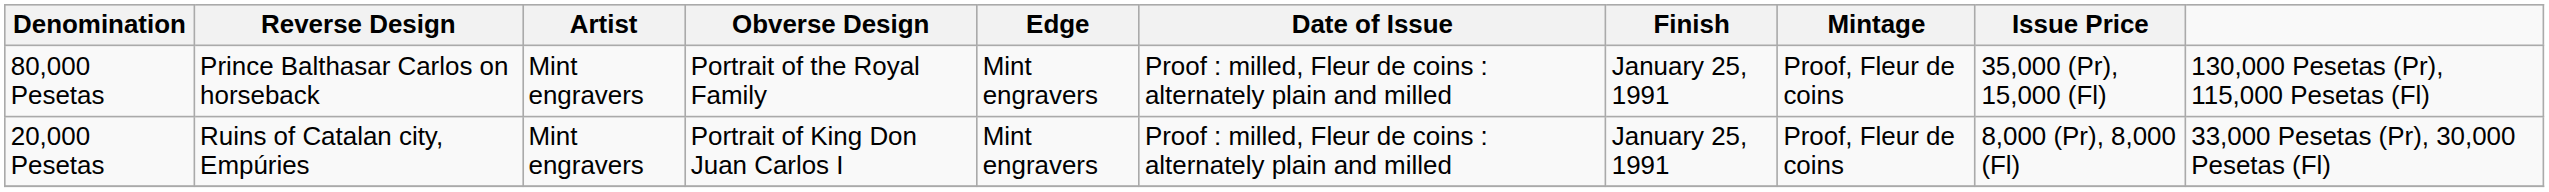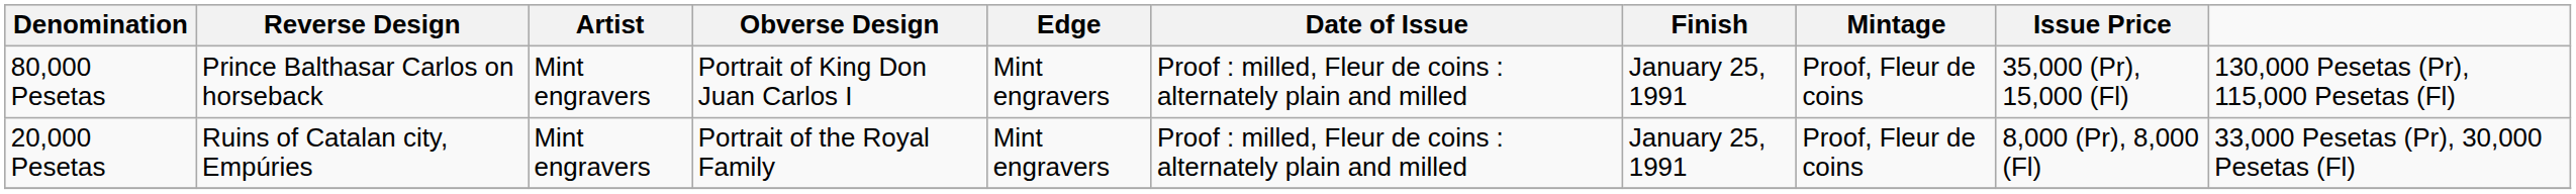80,000 Pesetas | Obverse Design: Portrait of the Royal Family -> Portrait of King Don Juan Carlos I
20,000 Pesetas | Obverse Design: Portrait of King Don Juan Carlos I -> Portrait of the Royal Family
